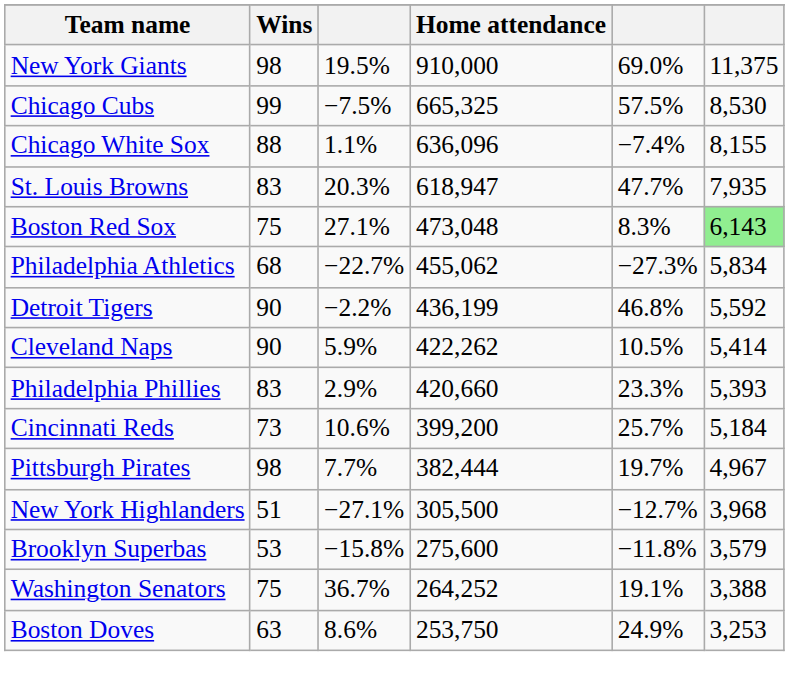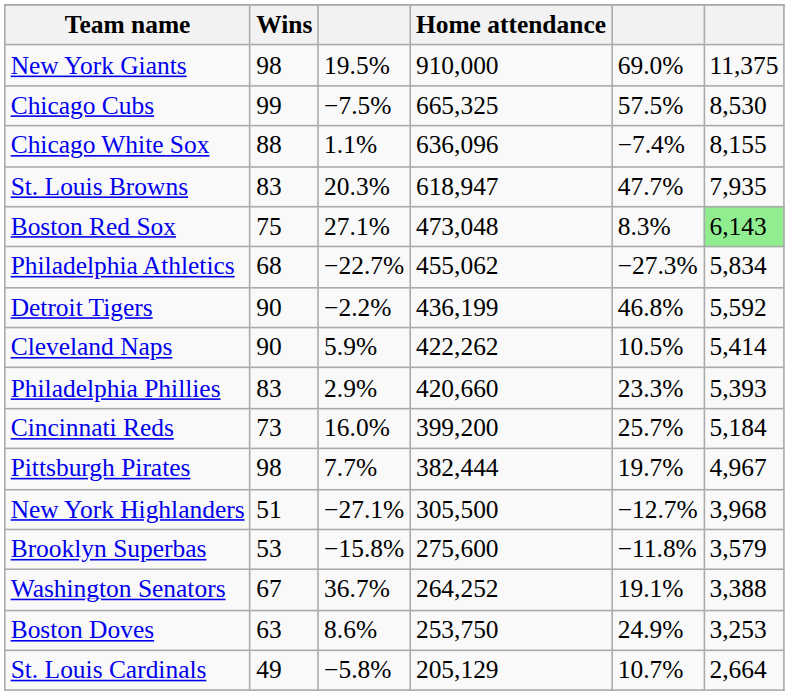Cincinnati Reds | column 3: 10.6% -> 16.0%
Washington Senators | Wins: 75 -> 67
+ row: St. Louis Cardinals | 49 | −5.8% | 205,129 | 10.7% | 2,664
